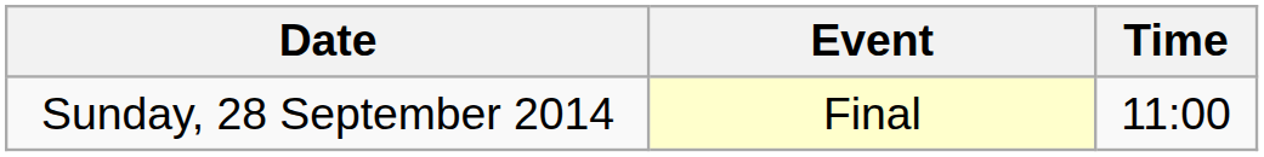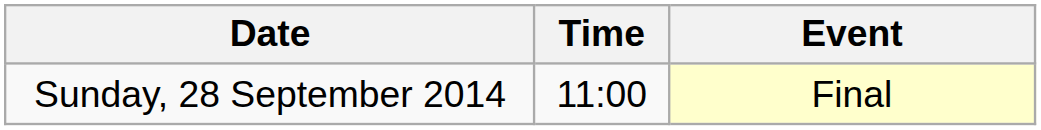columns swapped: Time <-> Event
